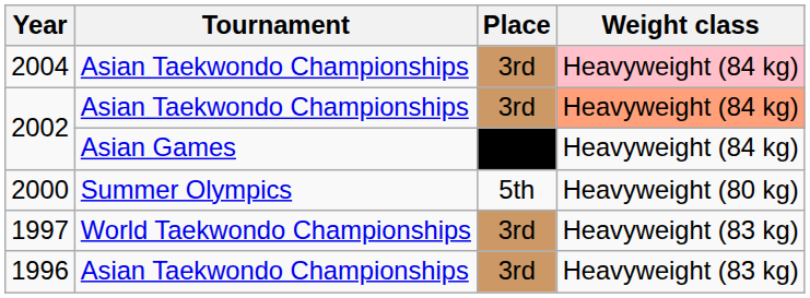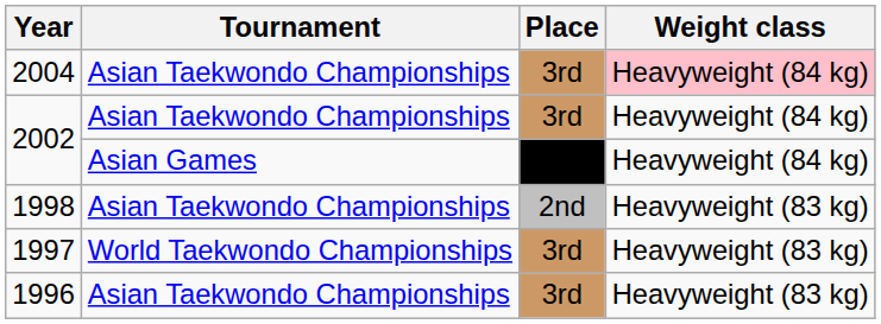2002 / Asian Taekwondo Championships | Weight class: lightsalmon background -> no background
- row: 2000 | Summer Olympics | 5th | Heavyweight (80 kg)
+ row: 1998 | Asian Taekwondo Championships | 2nd | Heavyweight (83 kg)
